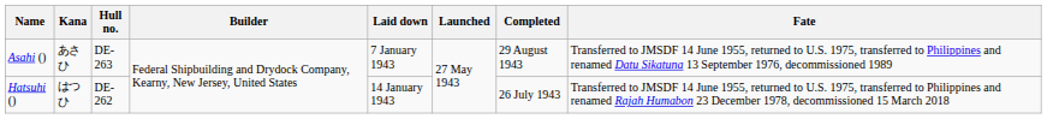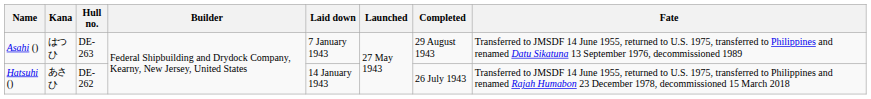Asahi () | Kana: あさひ -> はつひ
Hatsuhi () | Kana: はつひ -> あさひ
